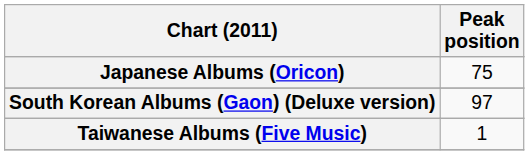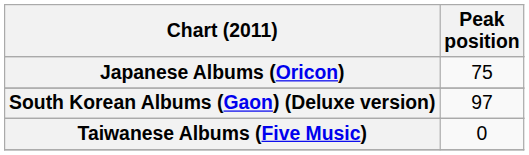Taiwanese Albums (Five Music) | Peak position: 1 -> 0
